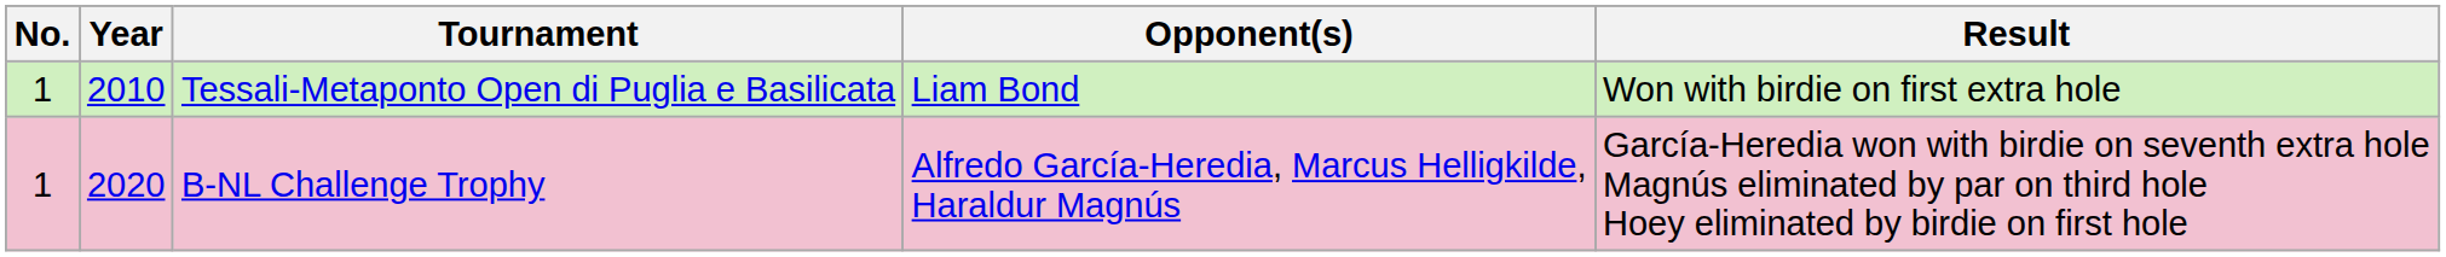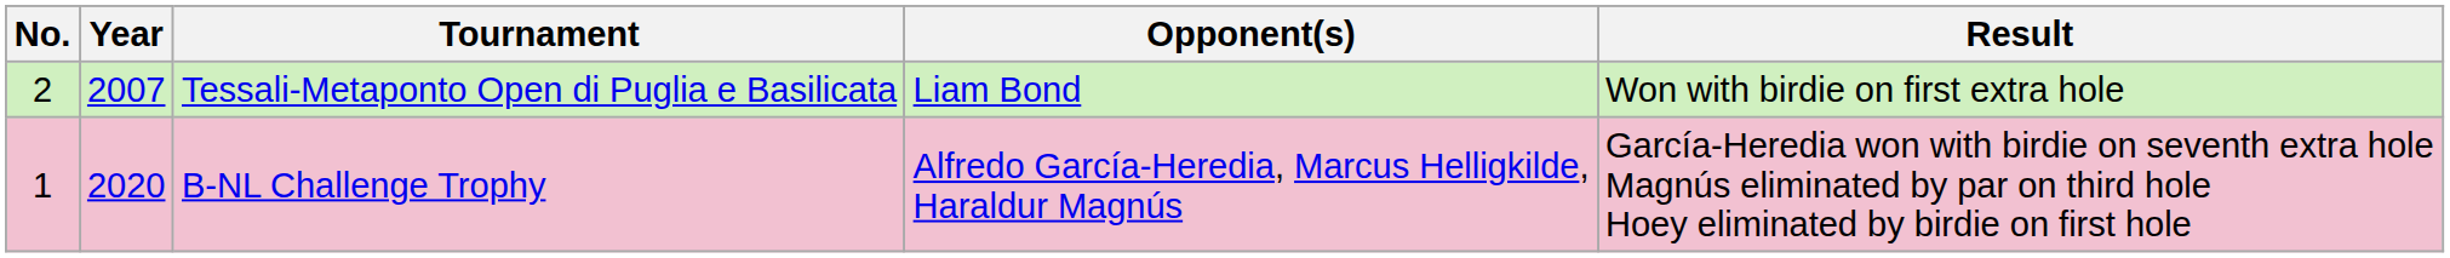Tessali-Metaponto Open di Puglia e Basilicata | No.: 1 -> 2
Tessali-Metaponto Open di Puglia e Basilicata | Year: 2010 -> 2007
